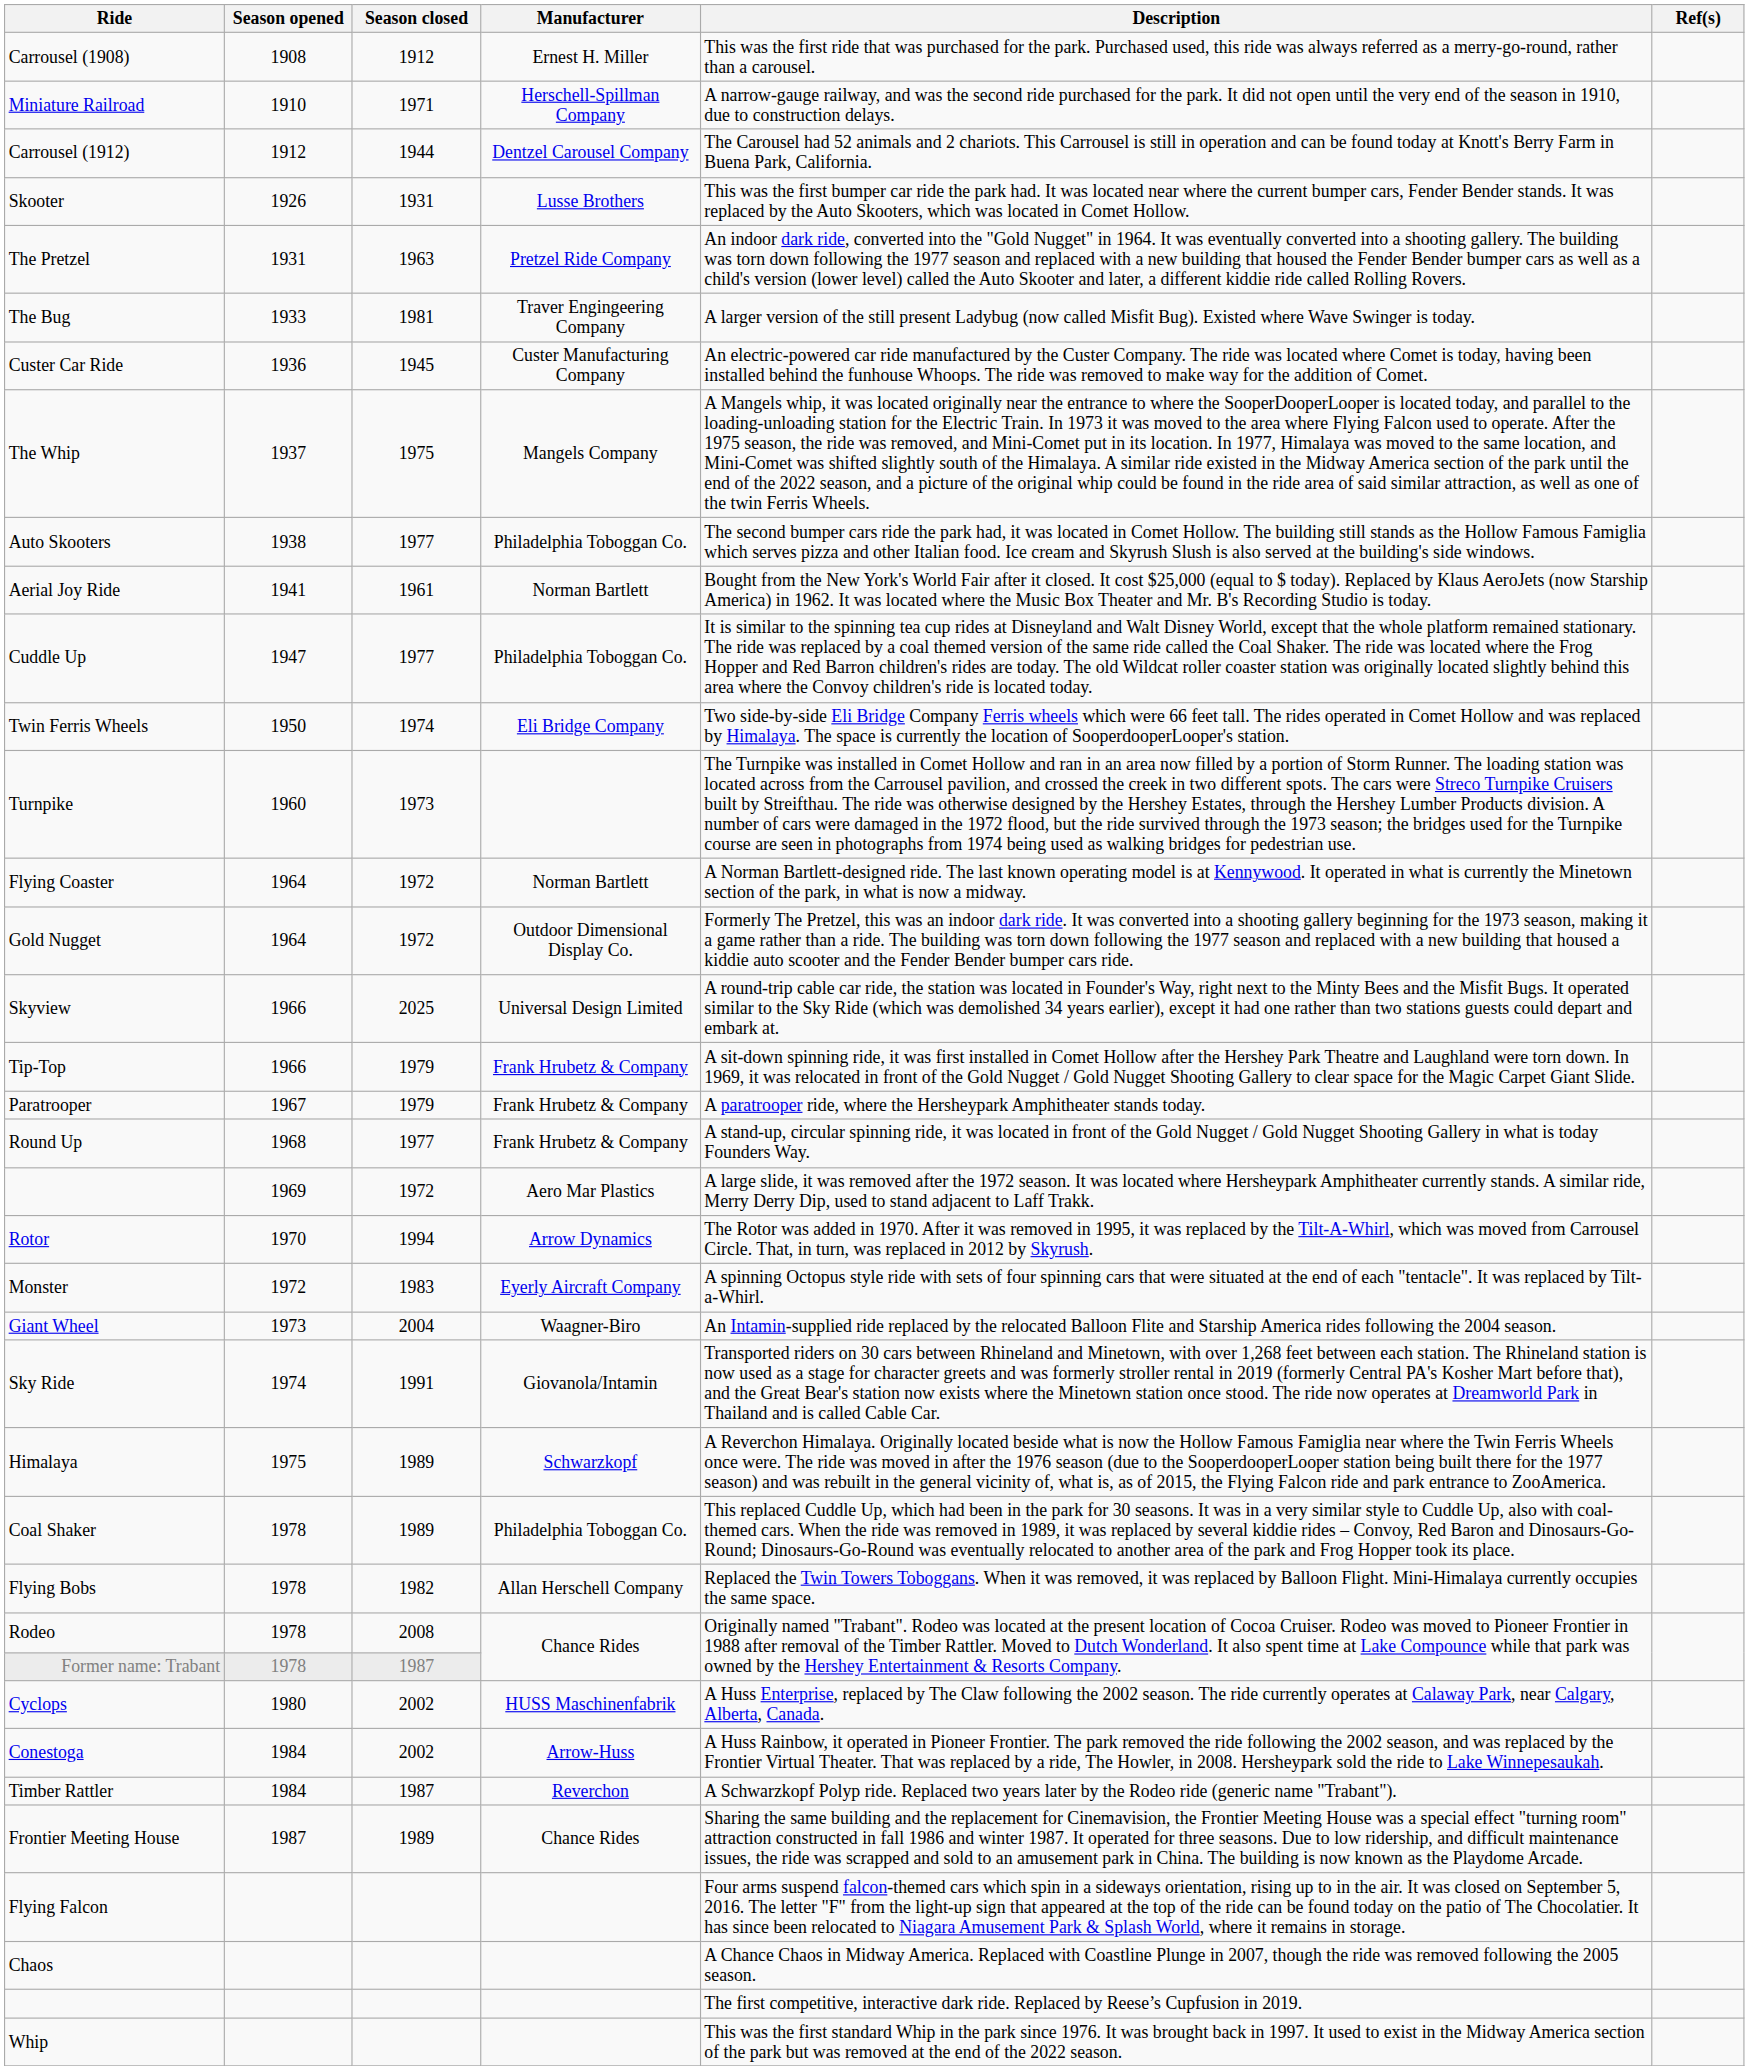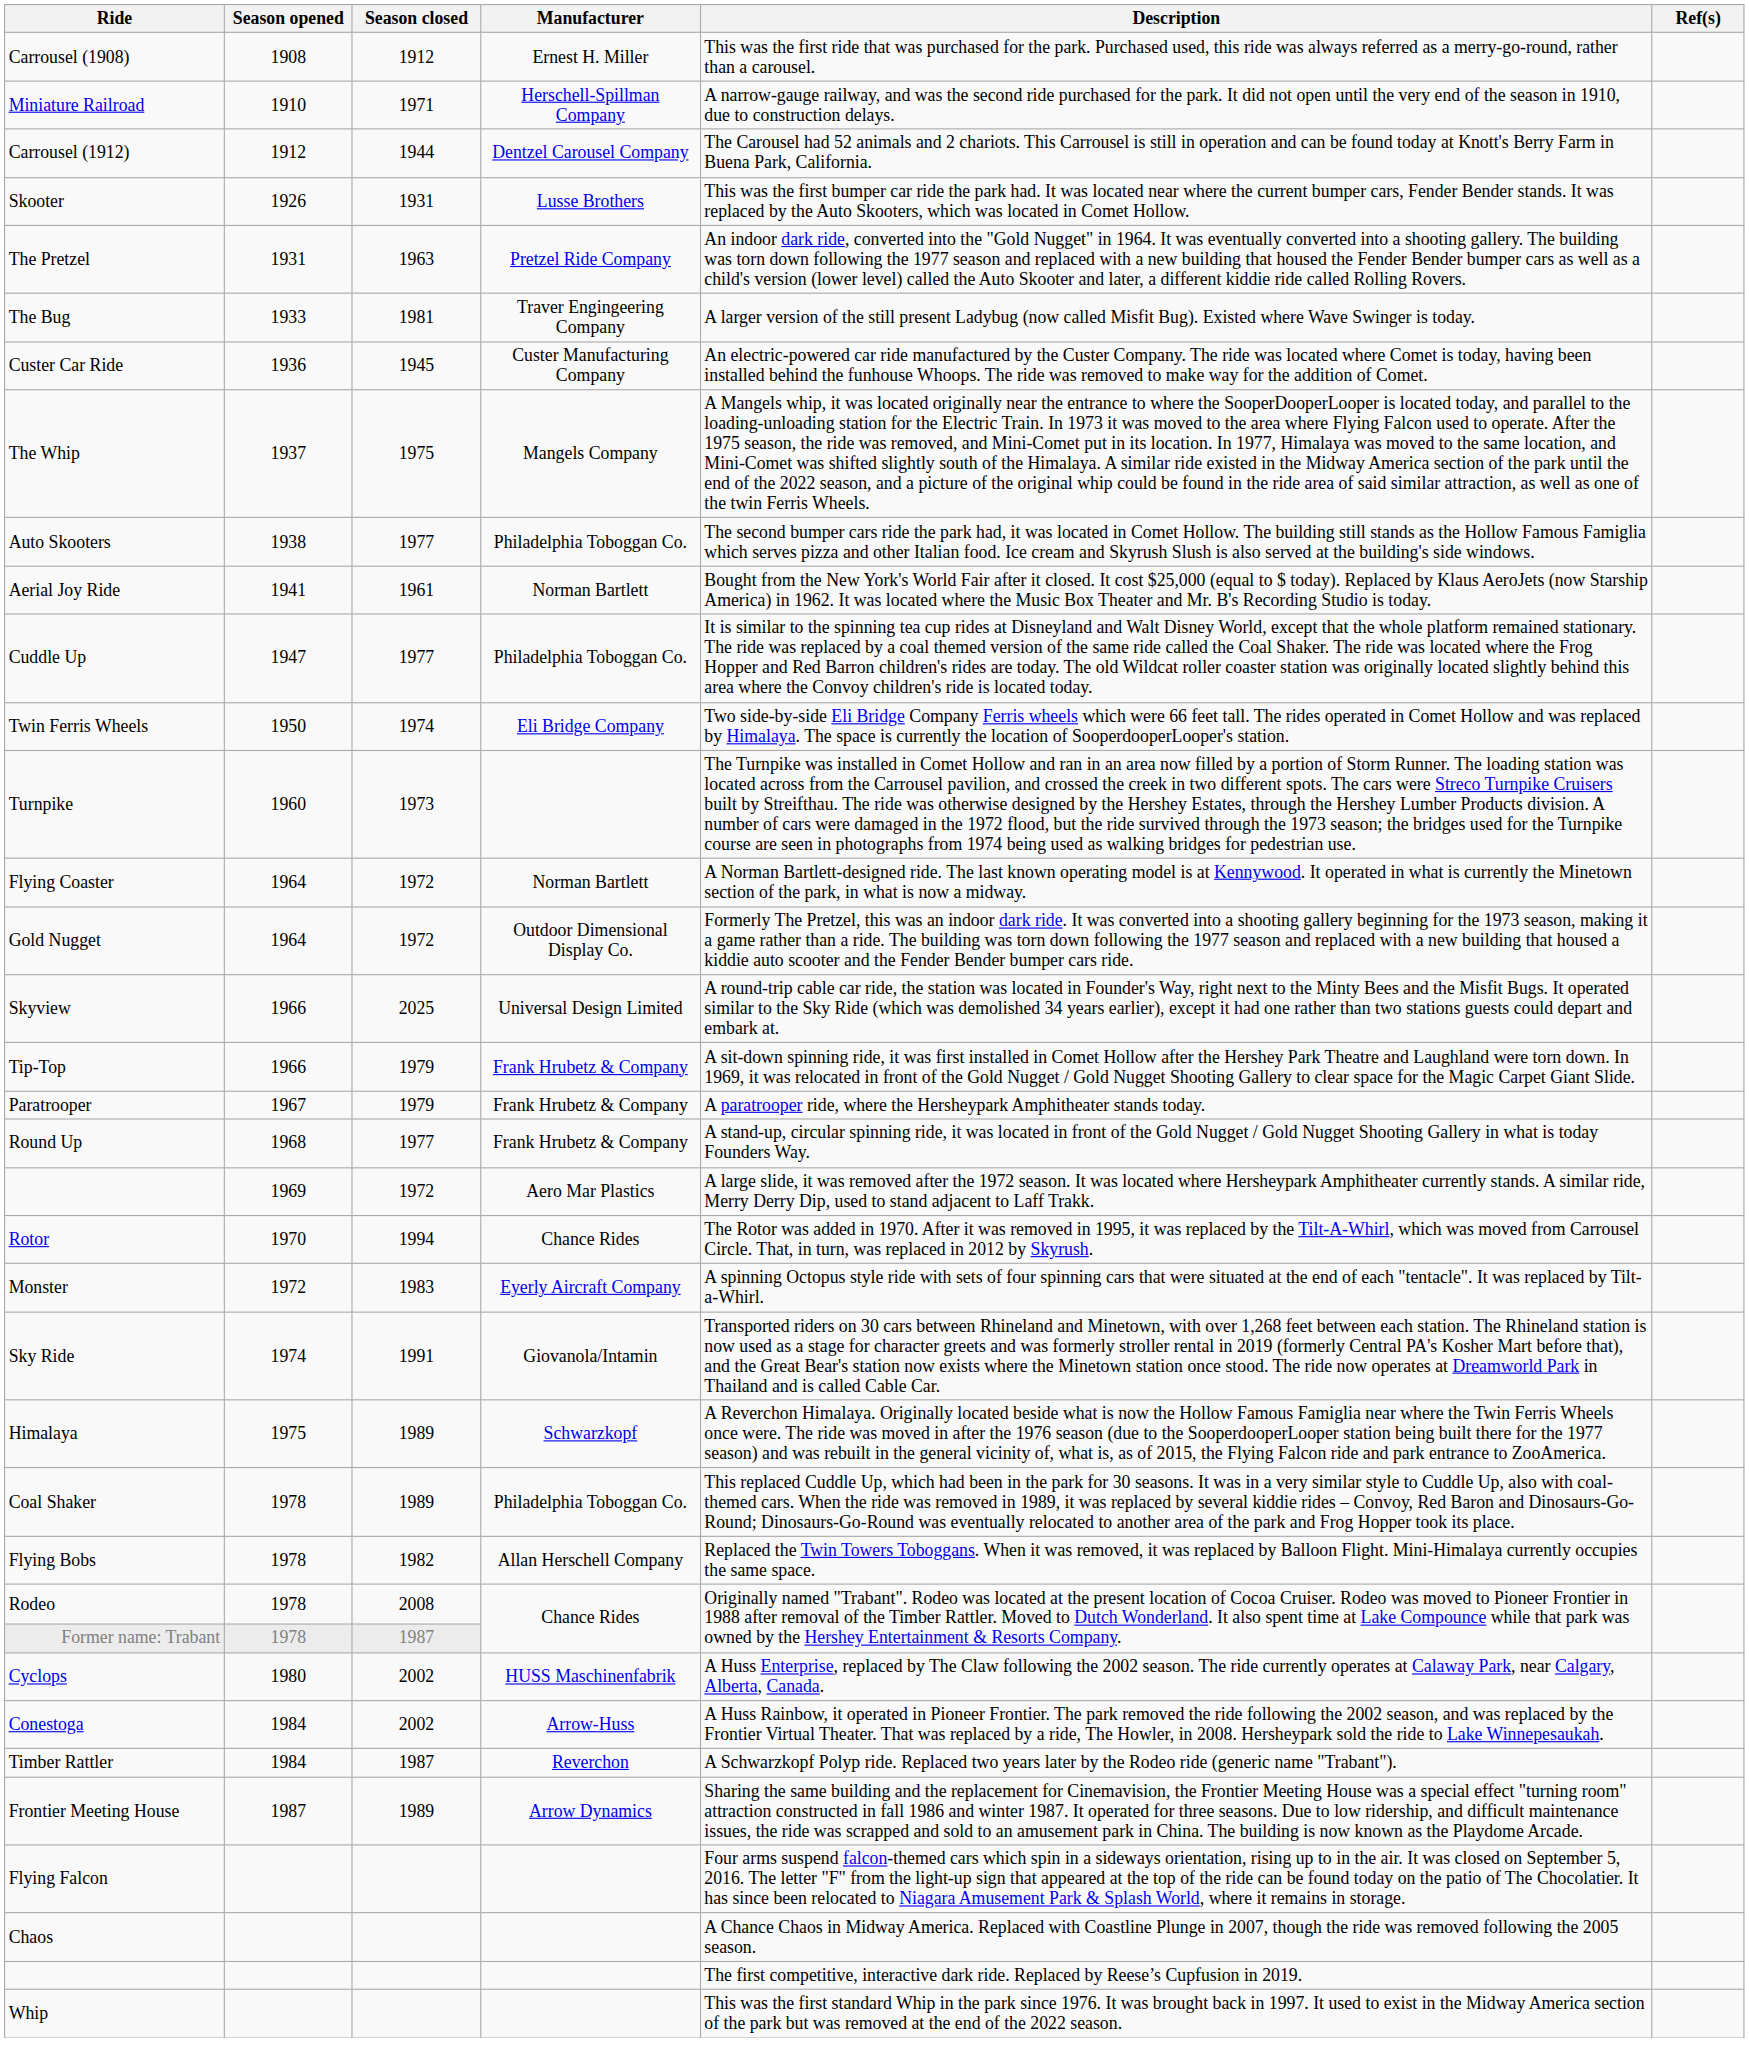Rotor | Manufacturer: Arrow Dynamics -> Chance Rides
- row: Giant Wheel | 1973 | 2004 | Waagner-Biro | An Intamin-supplied ride replaced by the relocated Balloon Flite and Starship America rides following the 2004 season.
Frontier Meeting House | Manufacturer: Chance Rides -> Arrow Dynamics
